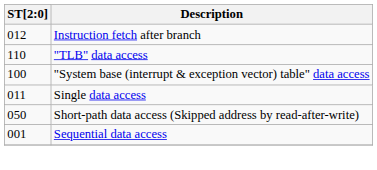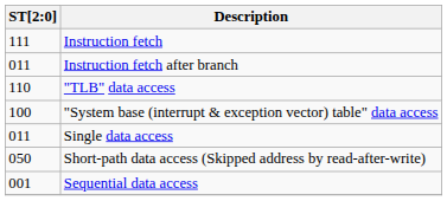+ row: 111 | Instruction fetch
Instruction fetch after branch | ST[2:0]: 012 -> 011
